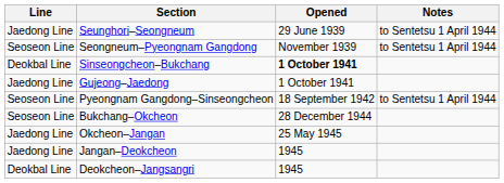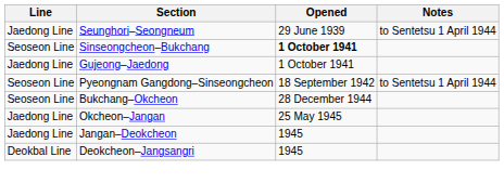- row: Seoseon Line | Seongneum–Pyeongnam Gangdong | November 1939 | to Sentetsu 1 April 1944
Sinseongcheon–Bukchang | Line: Deokbal Line -> Seoseon Line
